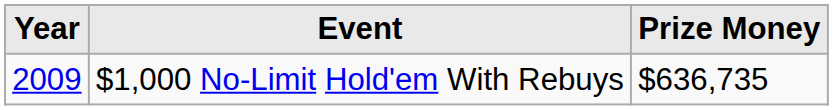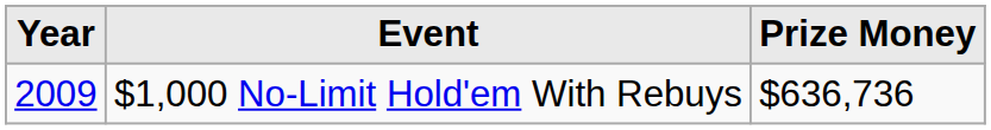$1,000 No-Limit Hold'em With Rebuys | Prize Money: $636,735 -> $636,736
